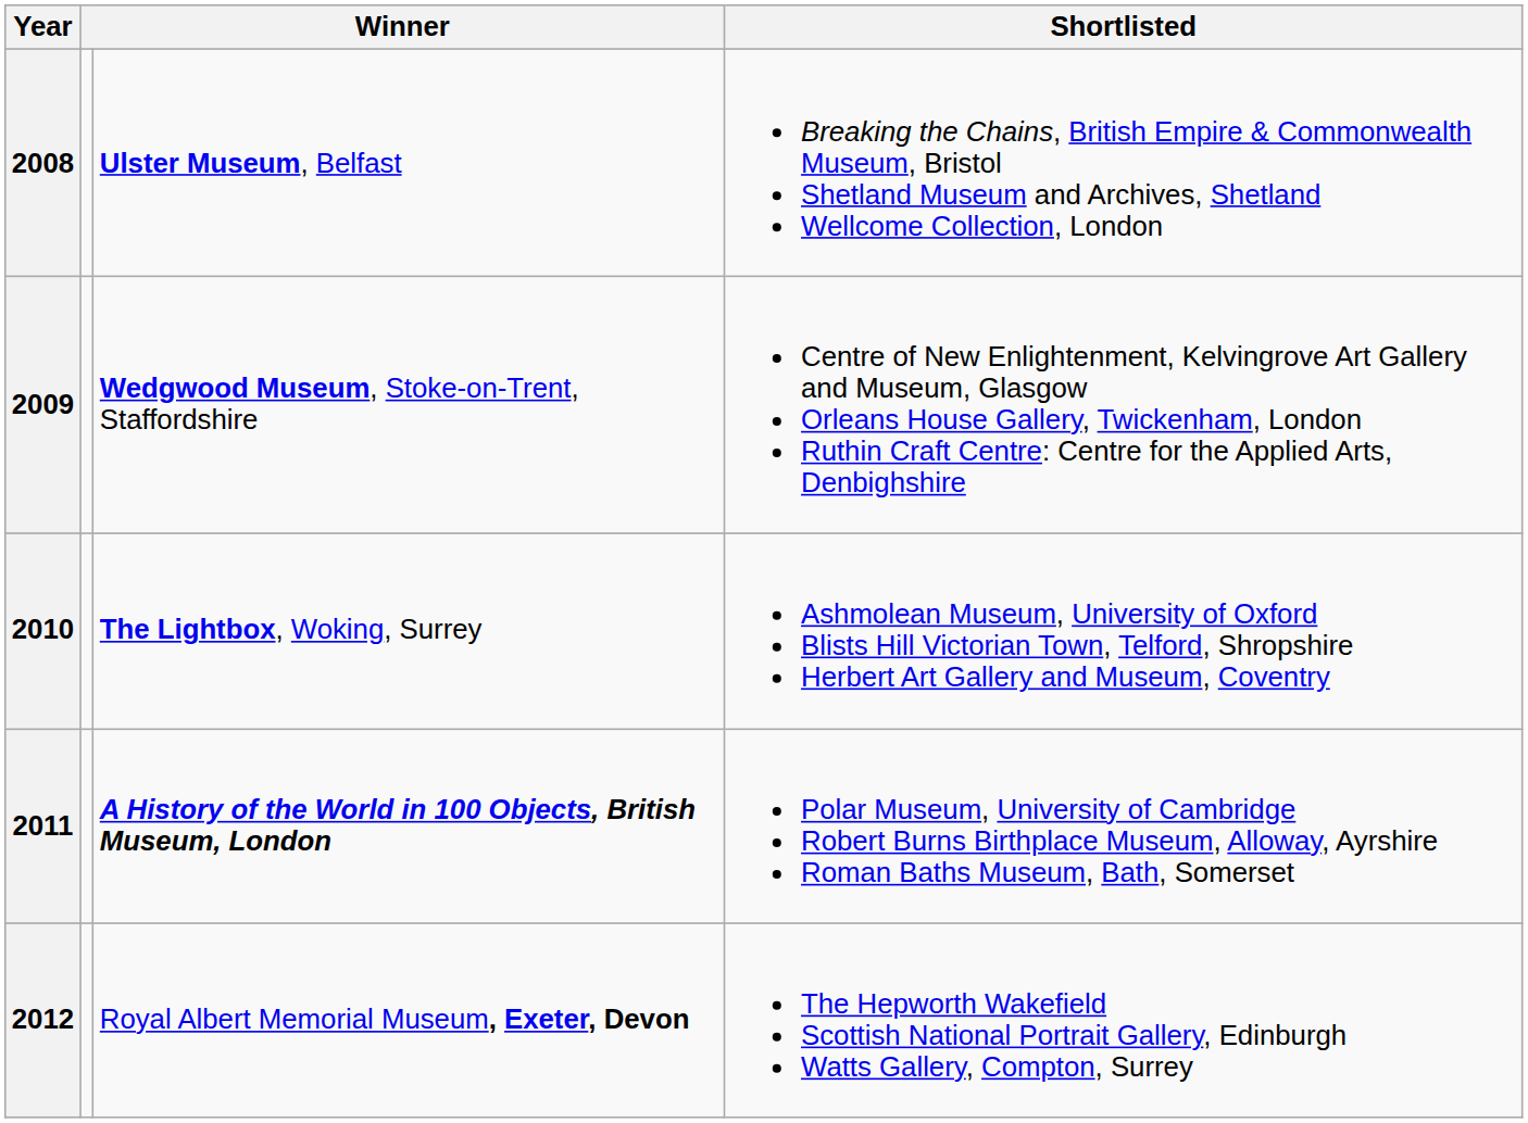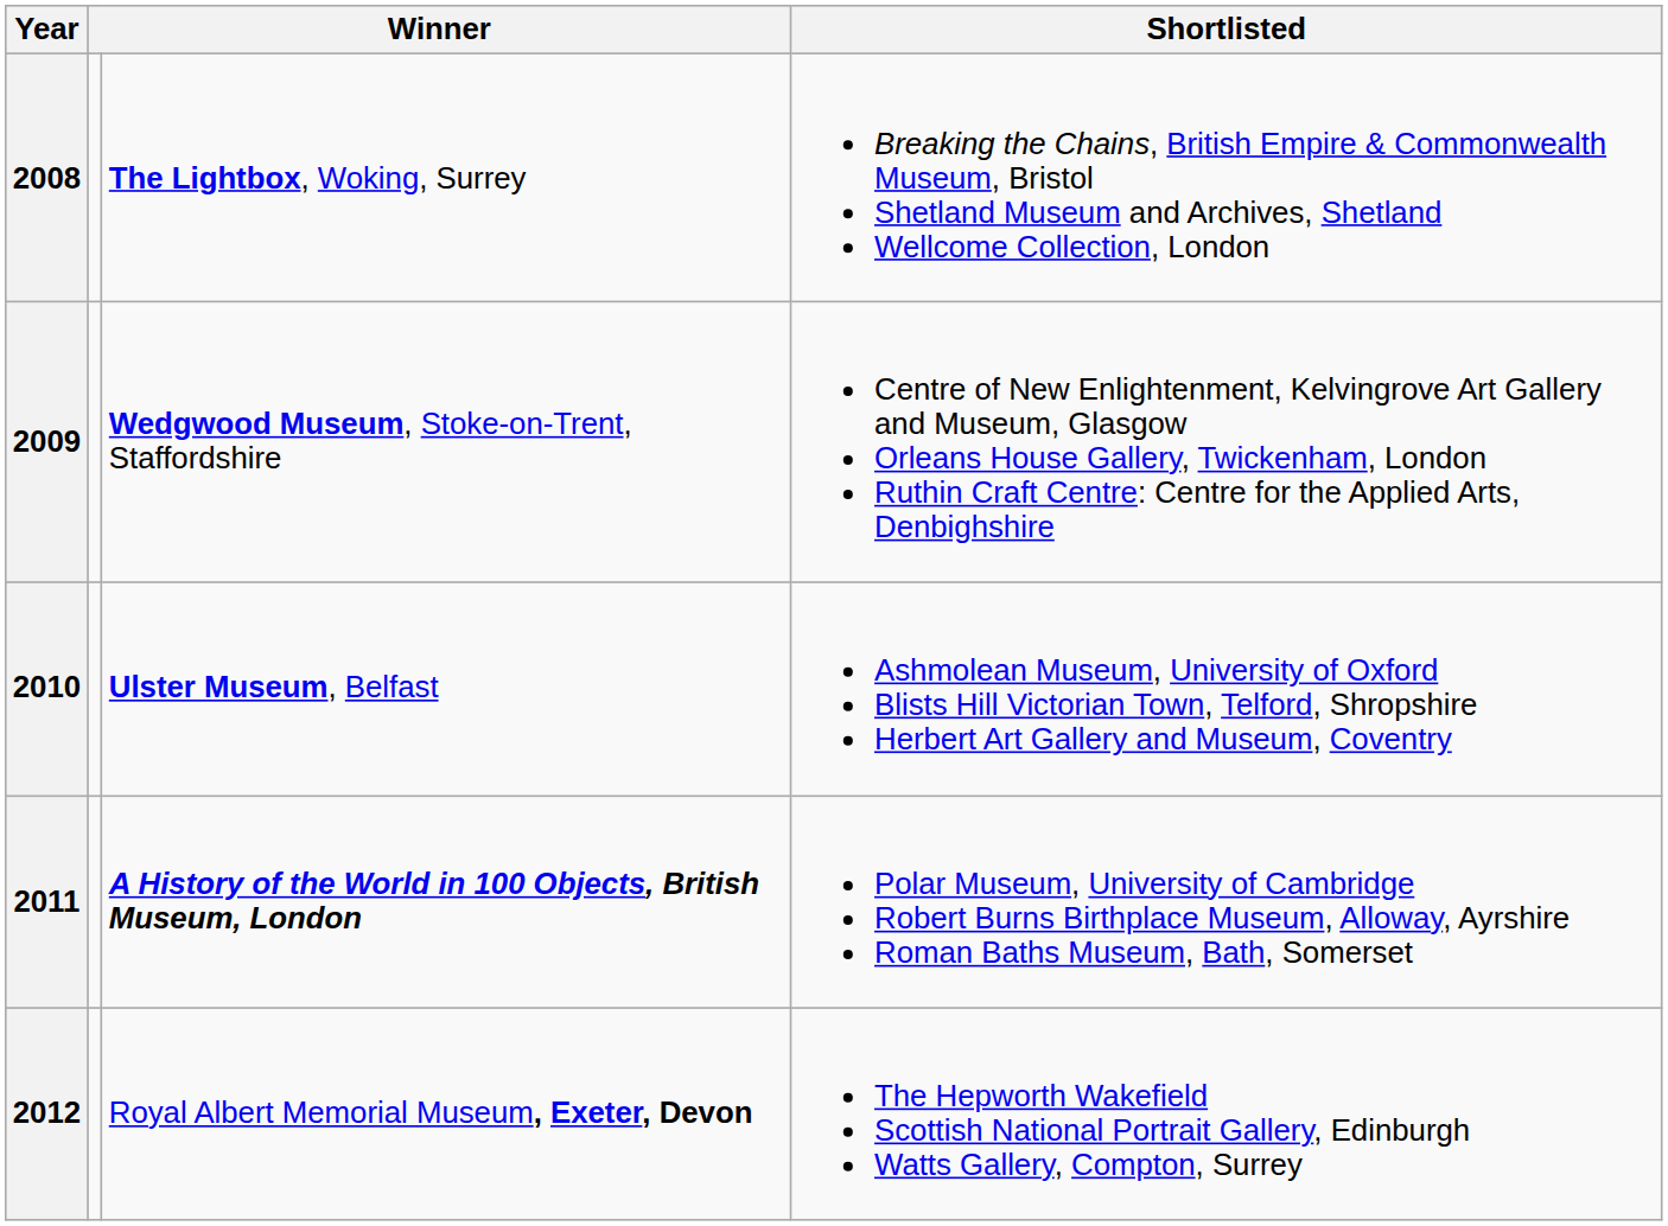2008 | column 3: Ulster Museum, Belfast -> The Lightbox, Woking, Surrey
2010 | column 3: The Lightbox, Woking, Surrey -> Ulster Museum, Belfast
